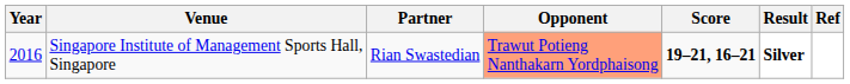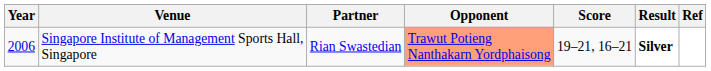Singapore Institute of Management Sports Hall, Singapore | Year: 2016 -> 2006
Singapore Institute of Management Sports Hall, Singapore | Score: bold -> normal
